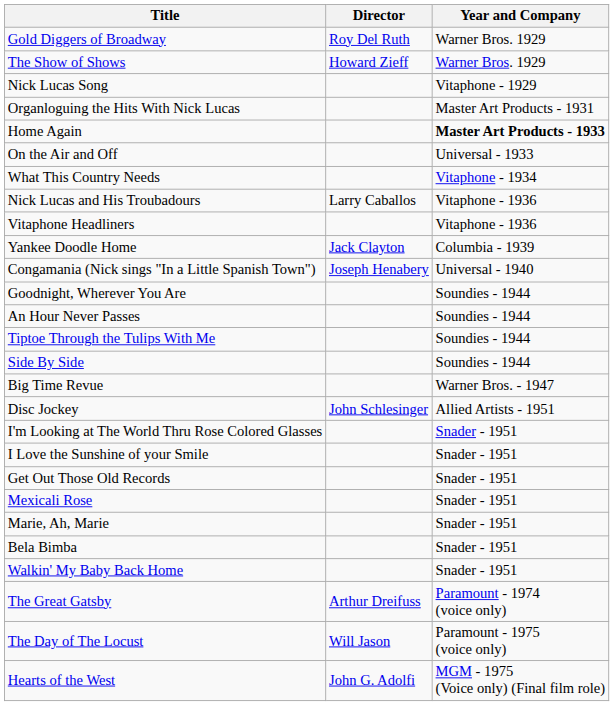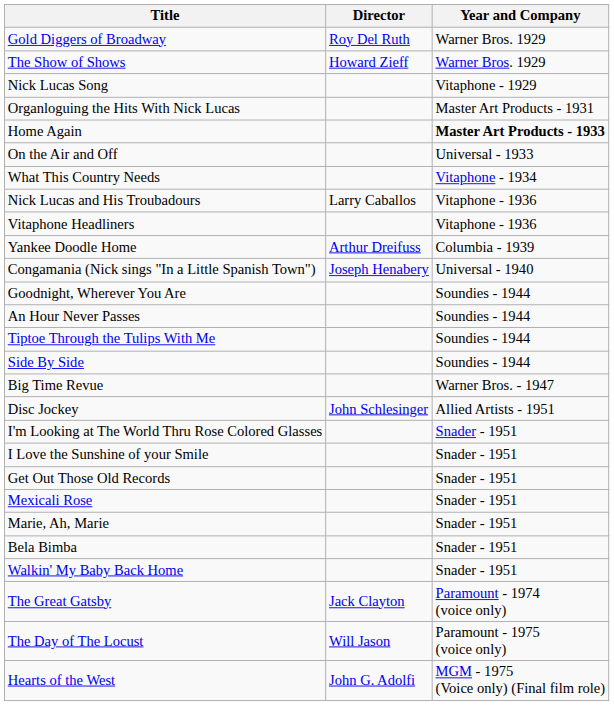Yankee Doodle Home | Director: Jack Clayton -> Arthur Dreifuss
The Great Gatsby | Director: Arthur Dreifuss -> Jack Clayton
